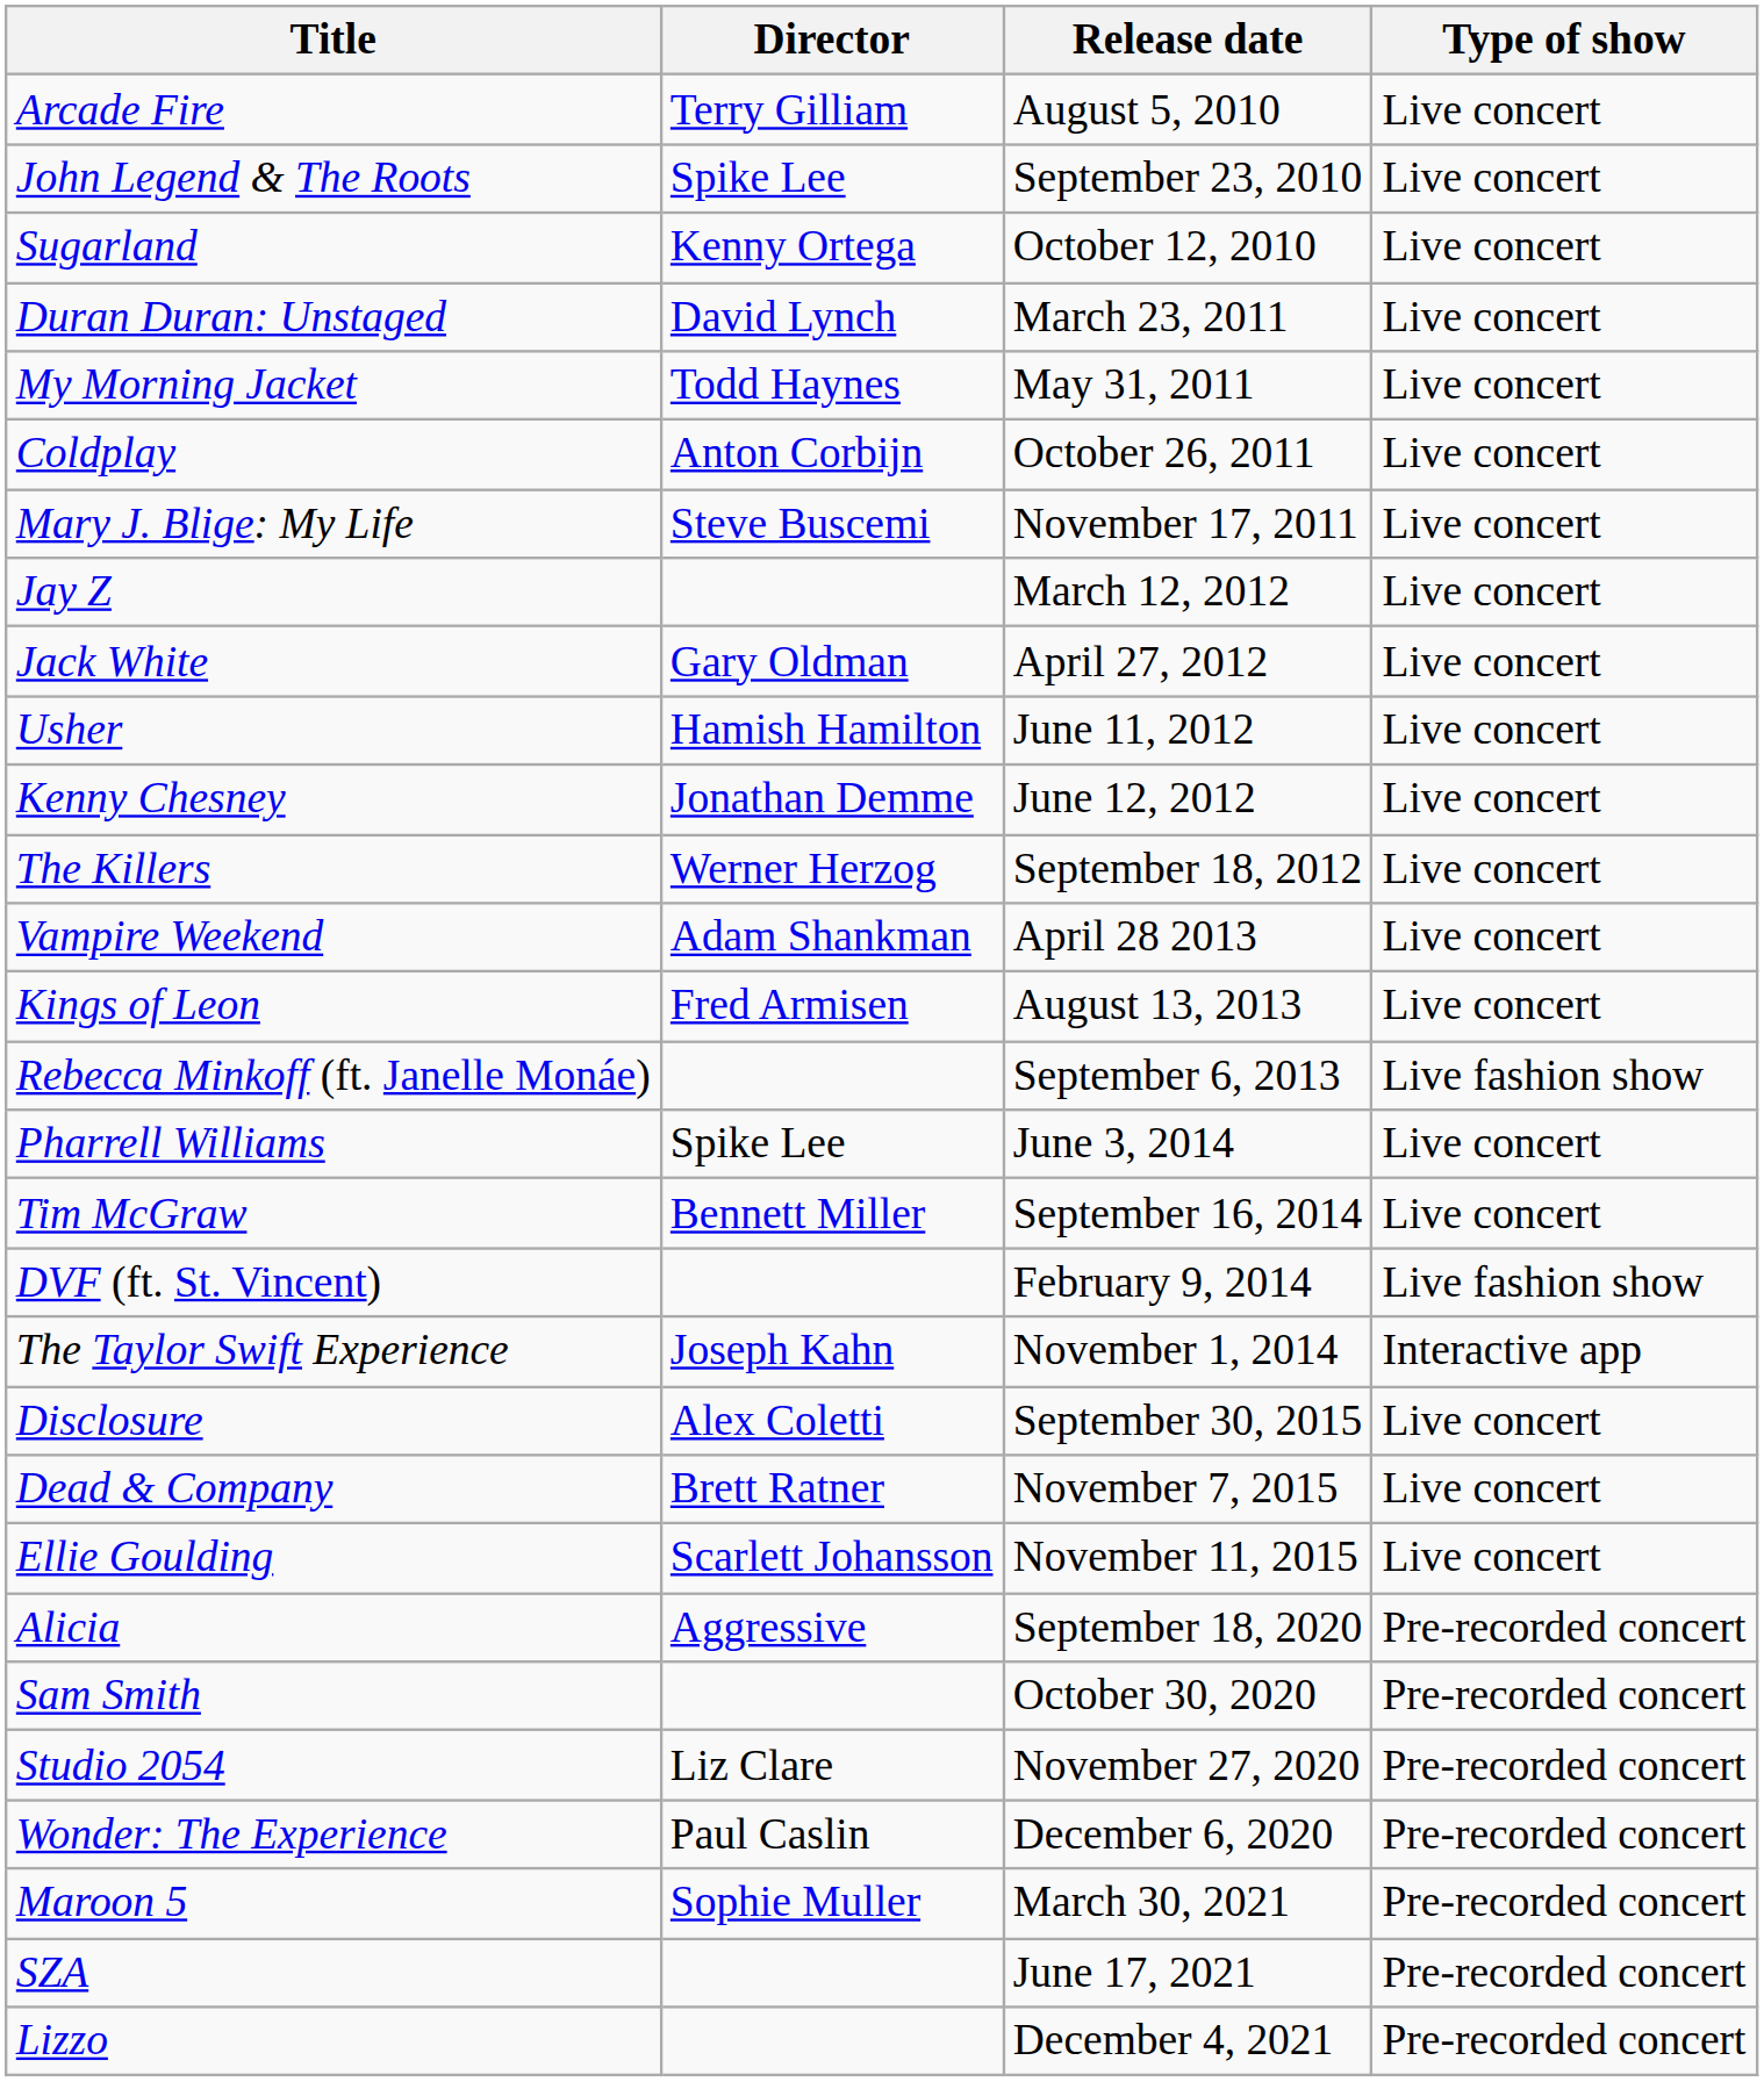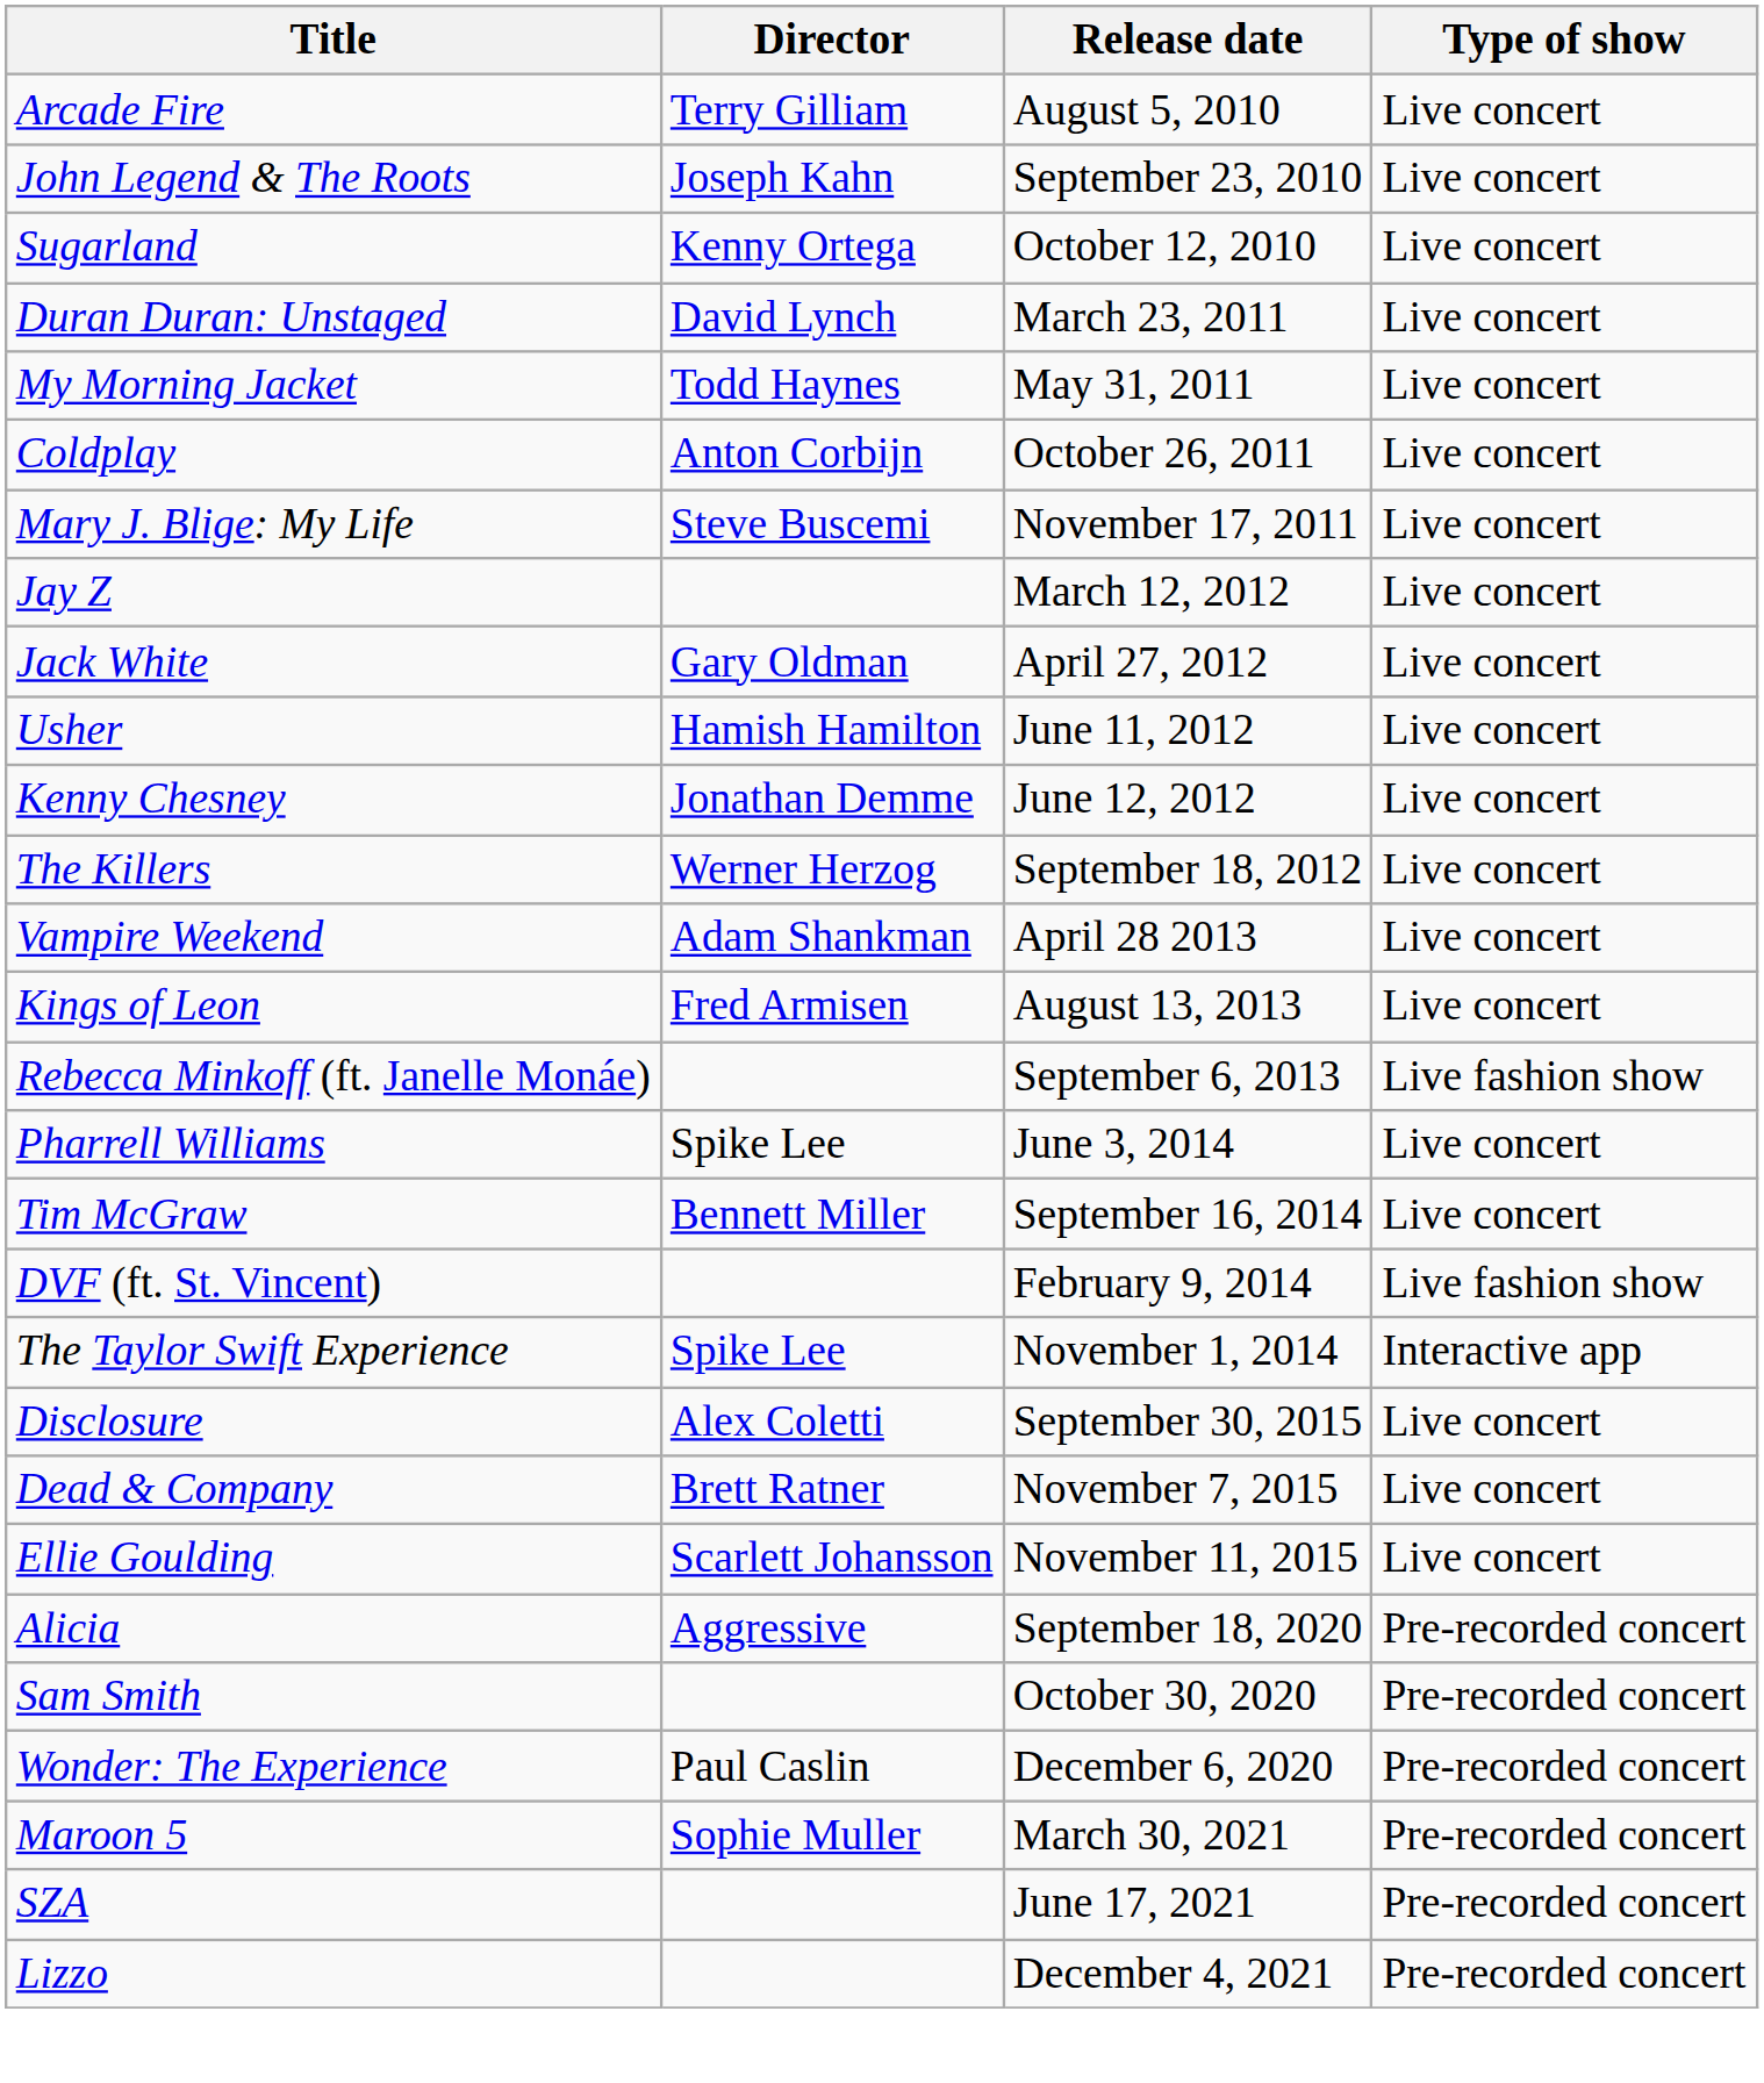John Legend & The Roots | Director: Spike Lee -> Joseph Kahn
The Taylor Swift Experience | Director: Joseph Kahn -> Spike Lee
- row: Studio 2054 | Liz Clare | November 27, 2020 | Pre-recorded concert
